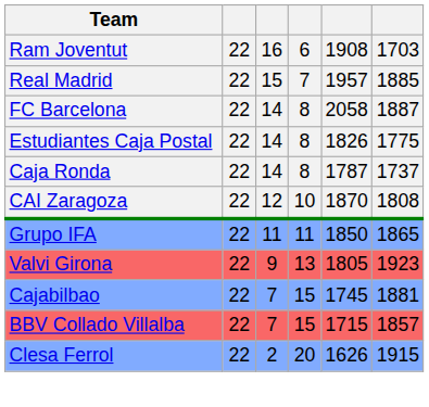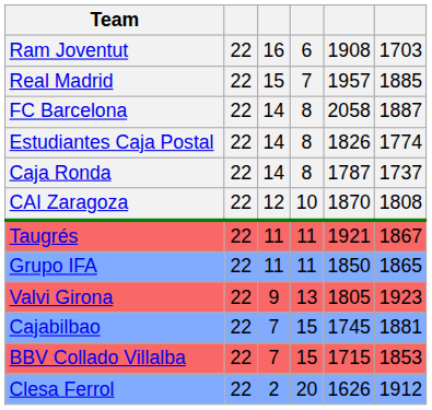Estudiantes Caja Postal | column 6: 1775 -> 1774
+ row: Taugrés | 22 | 11 | 11 | 1921 | 1867
BBV Collado Villalba | column 6: 1857 -> 1853
Clesa Ferrol | column 6: 1915 -> 1912
